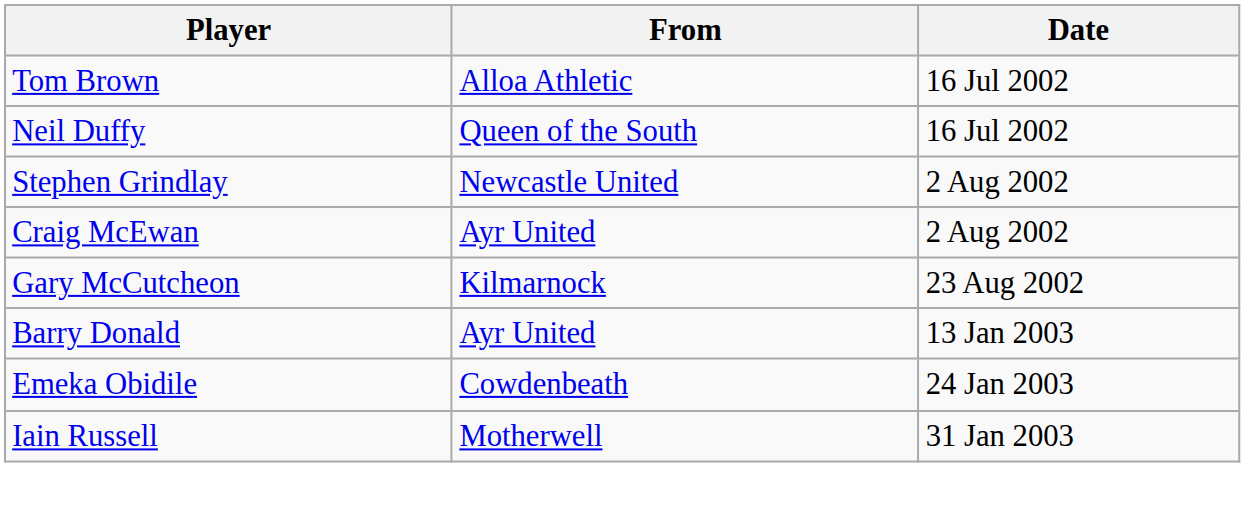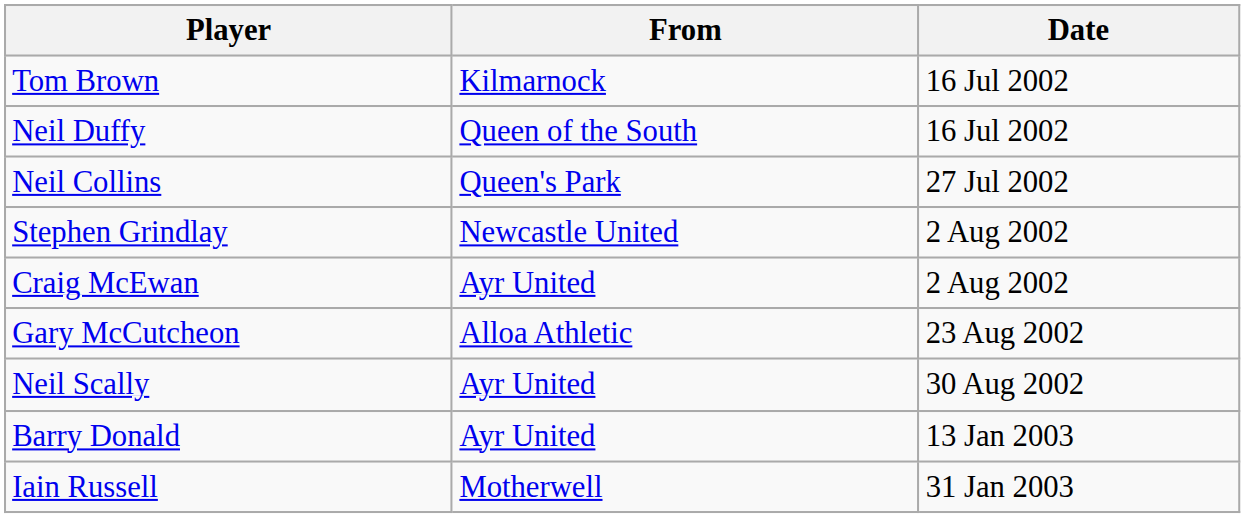Tom Brown | From: Alloa Athletic -> Kilmarnock
+ row: Neil Collins | Queen's Park | 27 Jul 2002
Gary McCutcheon | From: Kilmarnock -> Alloa Athletic
+ row: Neil Scally | Ayr United | 30 Aug 2002
- row: Emeka Obidile | Cowdenbeath | 24 Jan 2003
